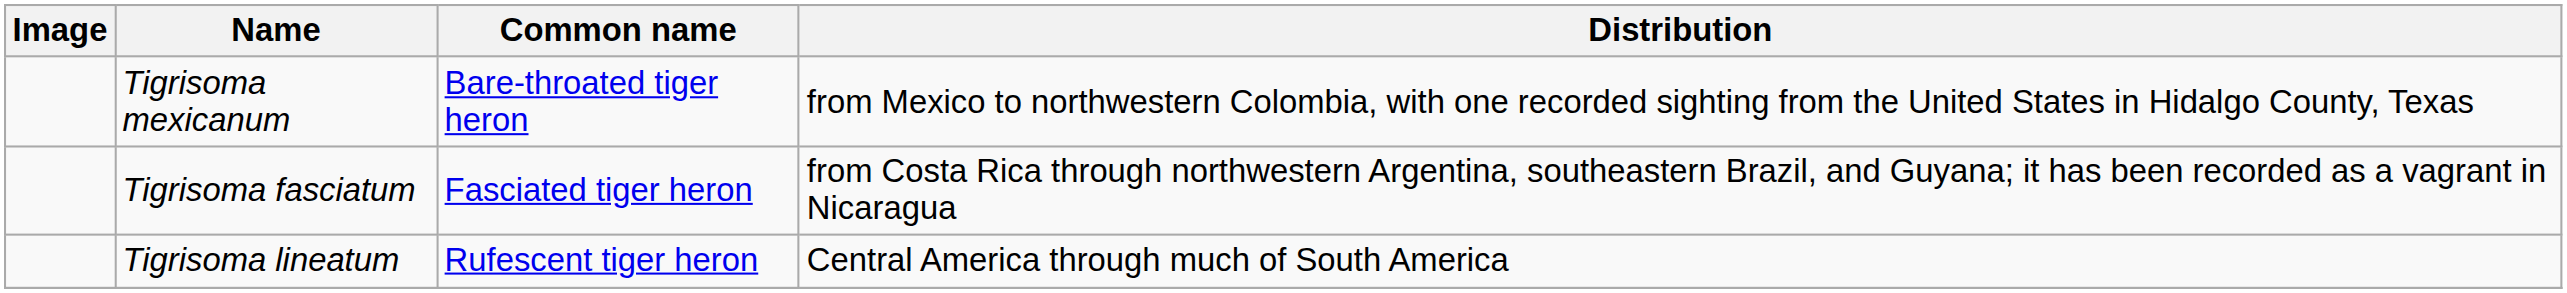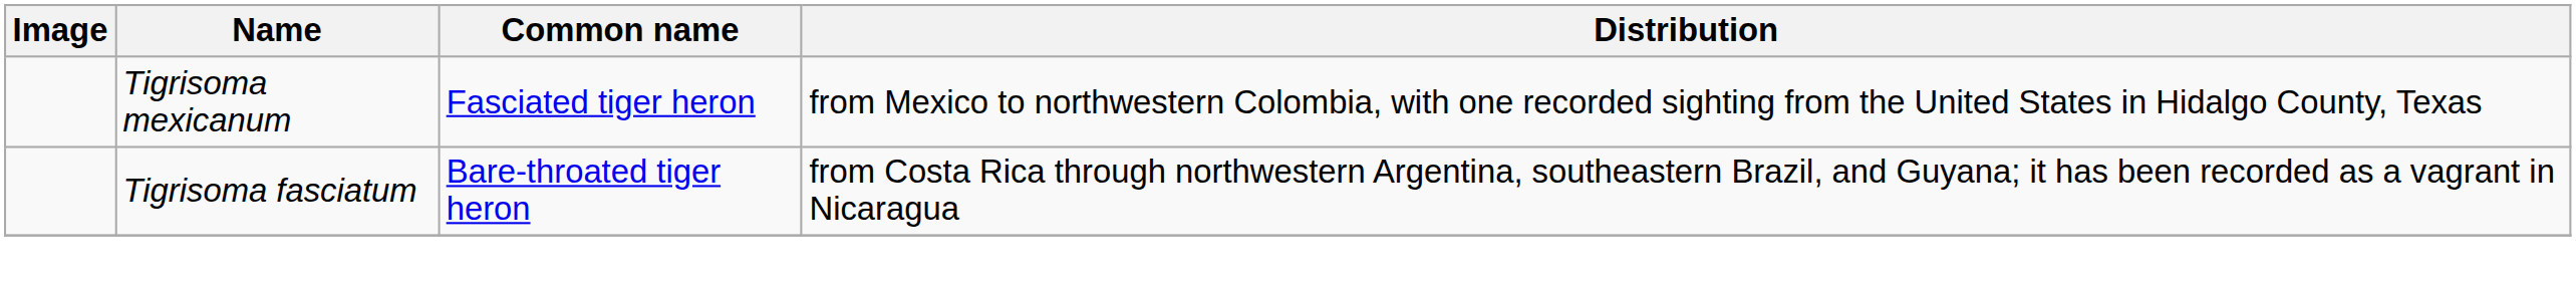Tigrisoma mexicanum | Common name: Bare-throated tiger heron -> Fasciated tiger heron
Tigrisoma fasciatum | Common name: Fasciated tiger heron -> Bare-throated tiger heron
- row: Tigrisoma lineatum | Rufescent tiger heron | Central America through much of South America
